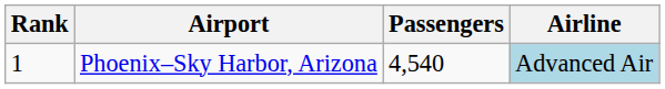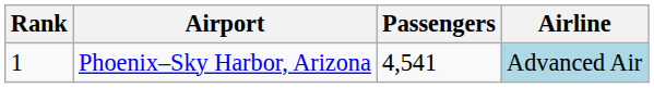Phoenix–Sky Harbor, Arizona | Passengers: 4,540 -> 4,541
